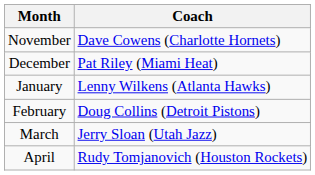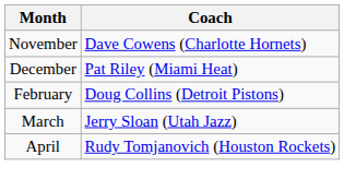- row: January | Lenny Wilkens (Atlanta Hawks)
